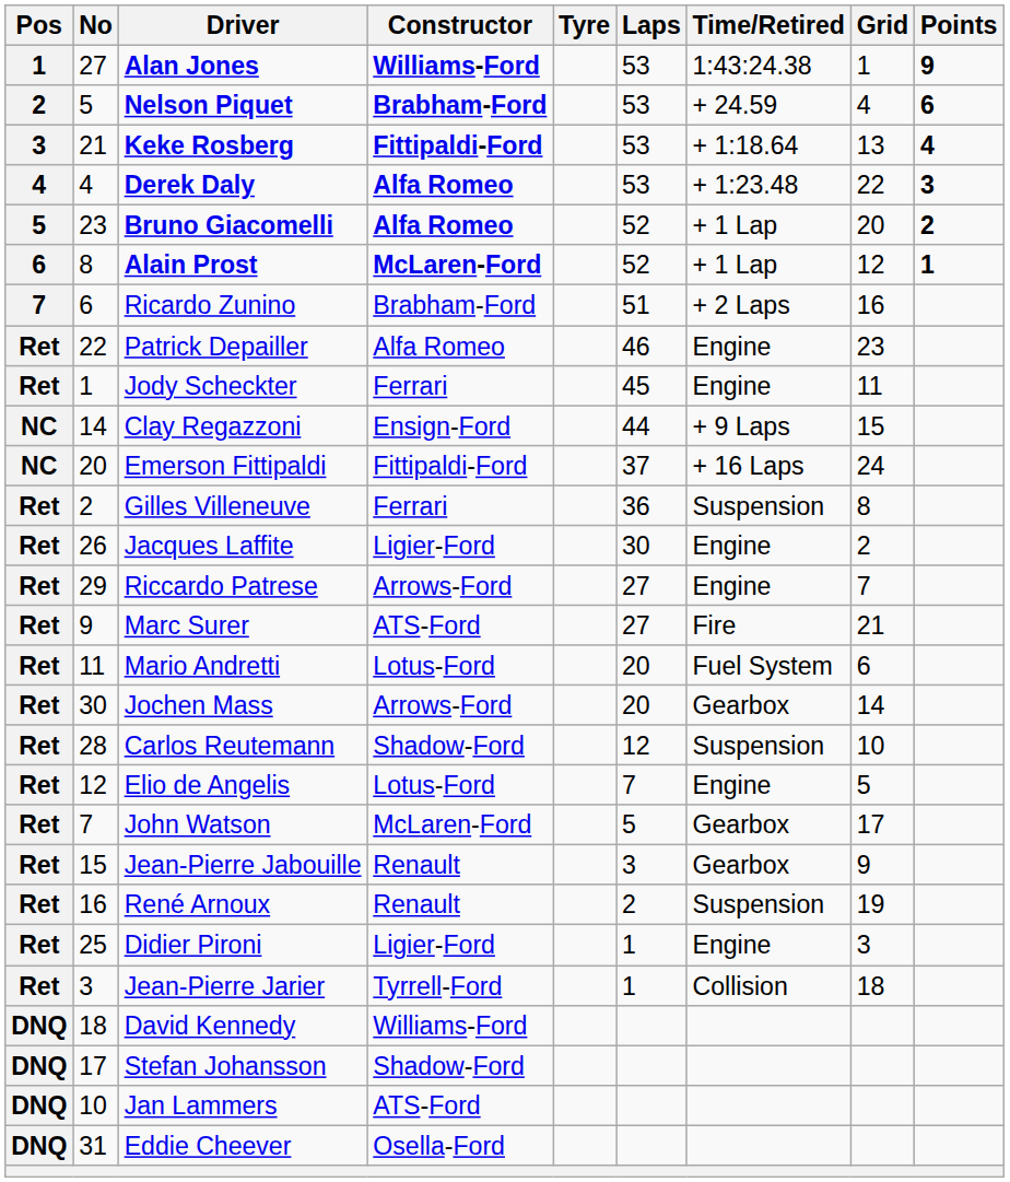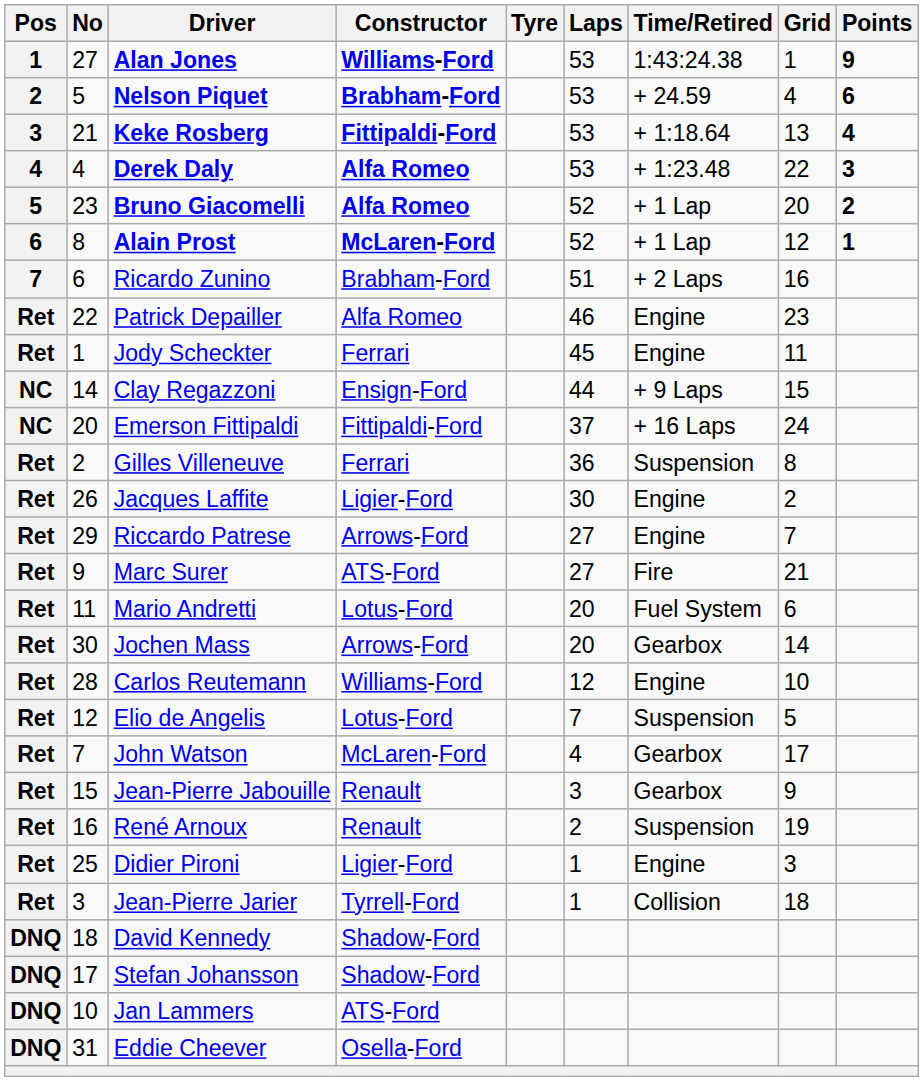Carlos Reutemann | Constructor: Shadow-Ford -> Williams-Ford
Carlos Reutemann | Time/Retired: Suspension -> Engine
Elio de Angelis | Time/Retired: Engine -> Suspension
John Watson | Laps: 5 -> 4
David Kennedy | Constructor: Williams-Ford -> Shadow-Ford
